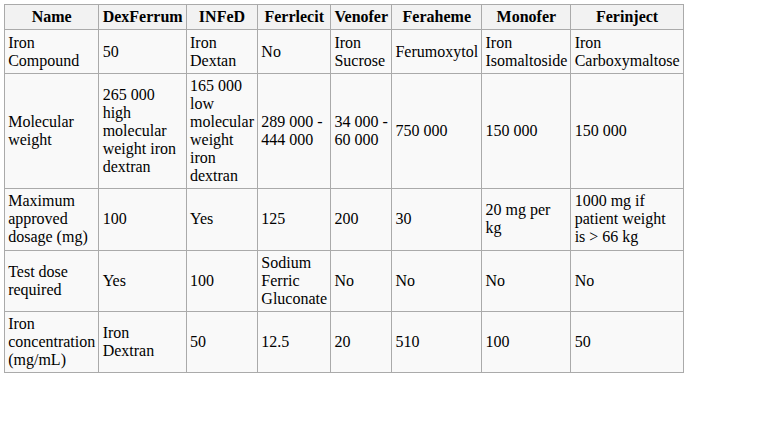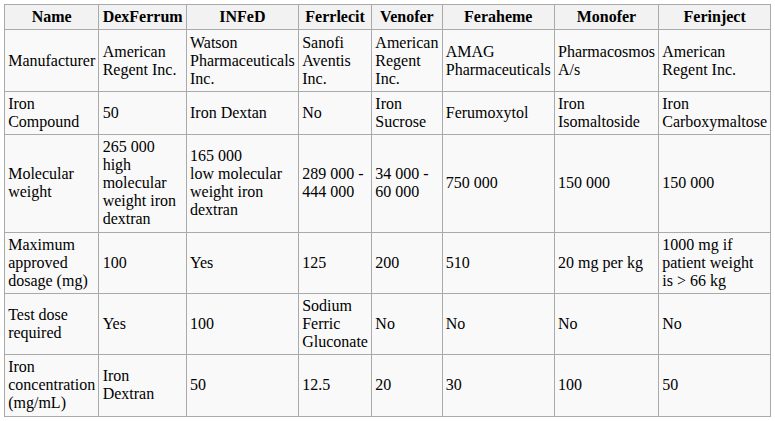+ row: Manufacturer | American Regent Inc. | Watson Pharmaceuticals Inc. | Sanofi Aventis Inc. | American Regent Inc. | AMAG Pharmaceuticals | Pharmacosmos A/s | American Regent Inc.
Maximum approved dosage (mg) | Feraheme: 30 -> 510
Iron concentration (mg/mL) | Feraheme: 510 -> 30
